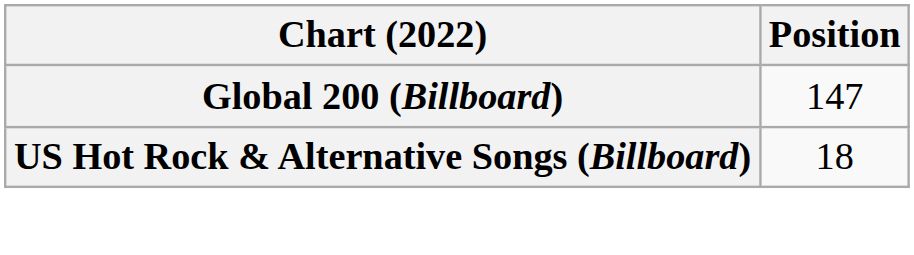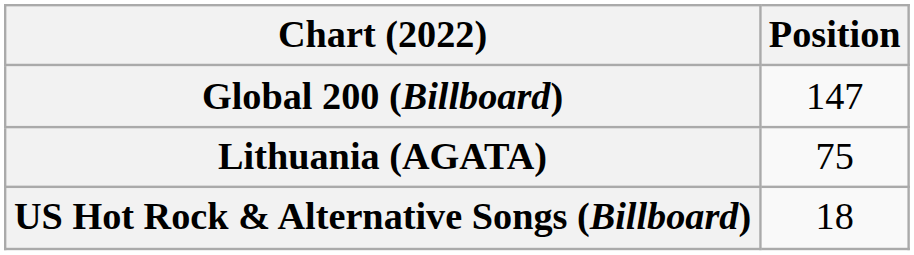+ row: Lithuania (AGATA) | 75
